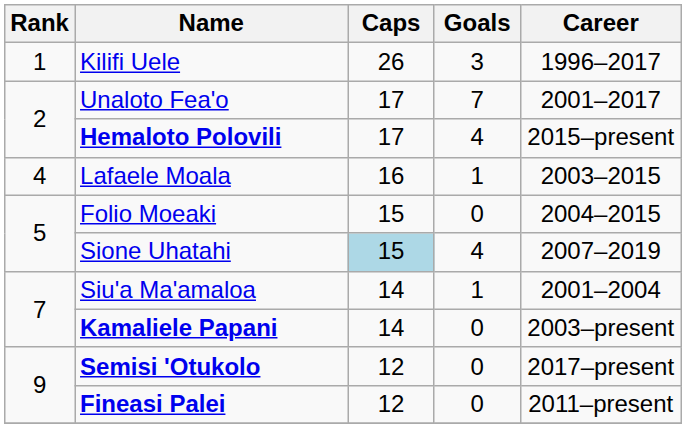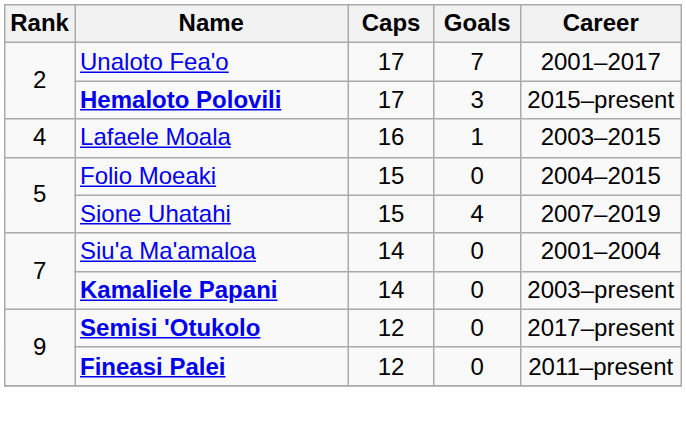- row: 1 | Kilifi Uele | 26 | 3 | 1996–2017
Hemaloto Polovili | Goals: 4 -> 3
Sione Uhatahi | Caps: lightblue background -> no background
Siu'a Ma'amaloa | Goals: 1 -> 0
